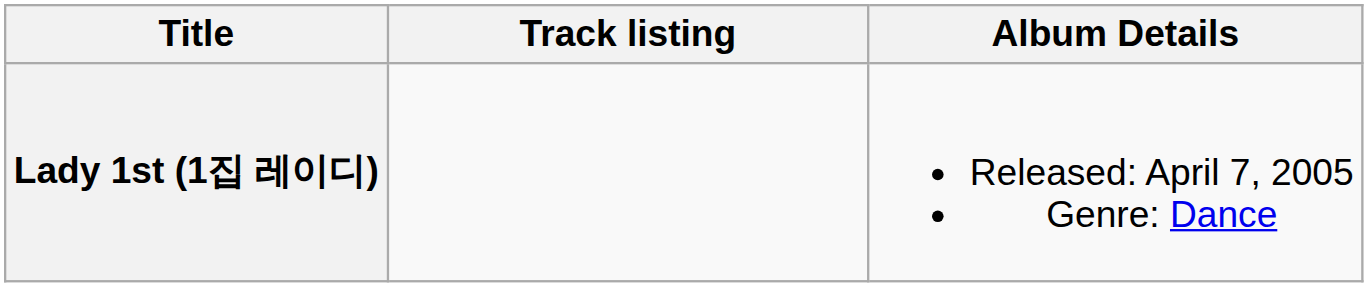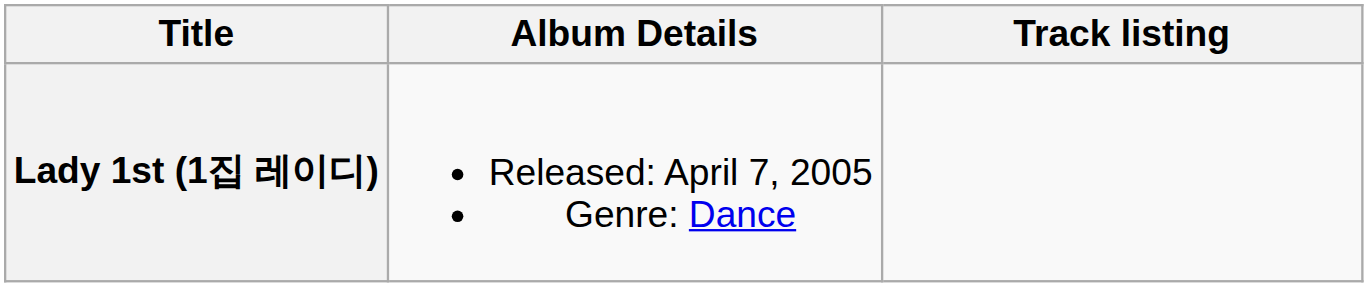columns swapped: Album Details <-> Track listing
